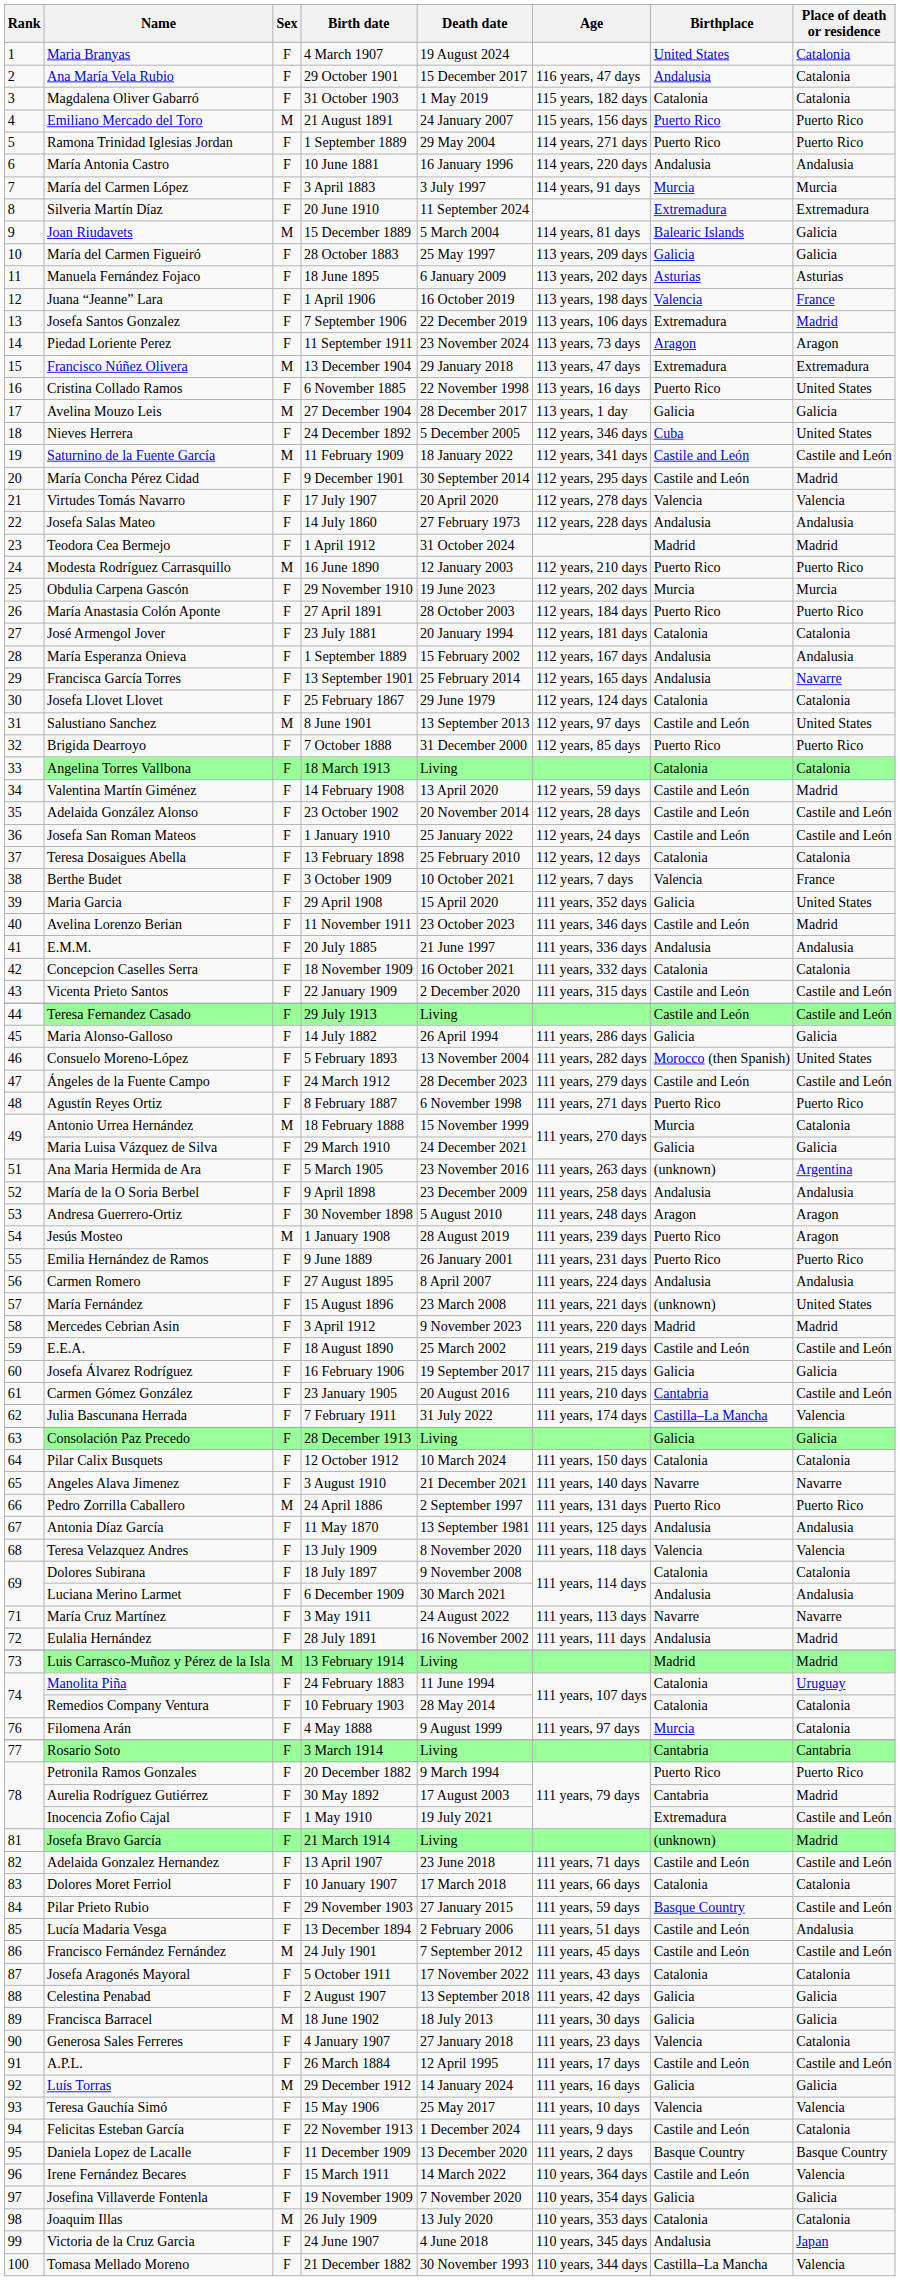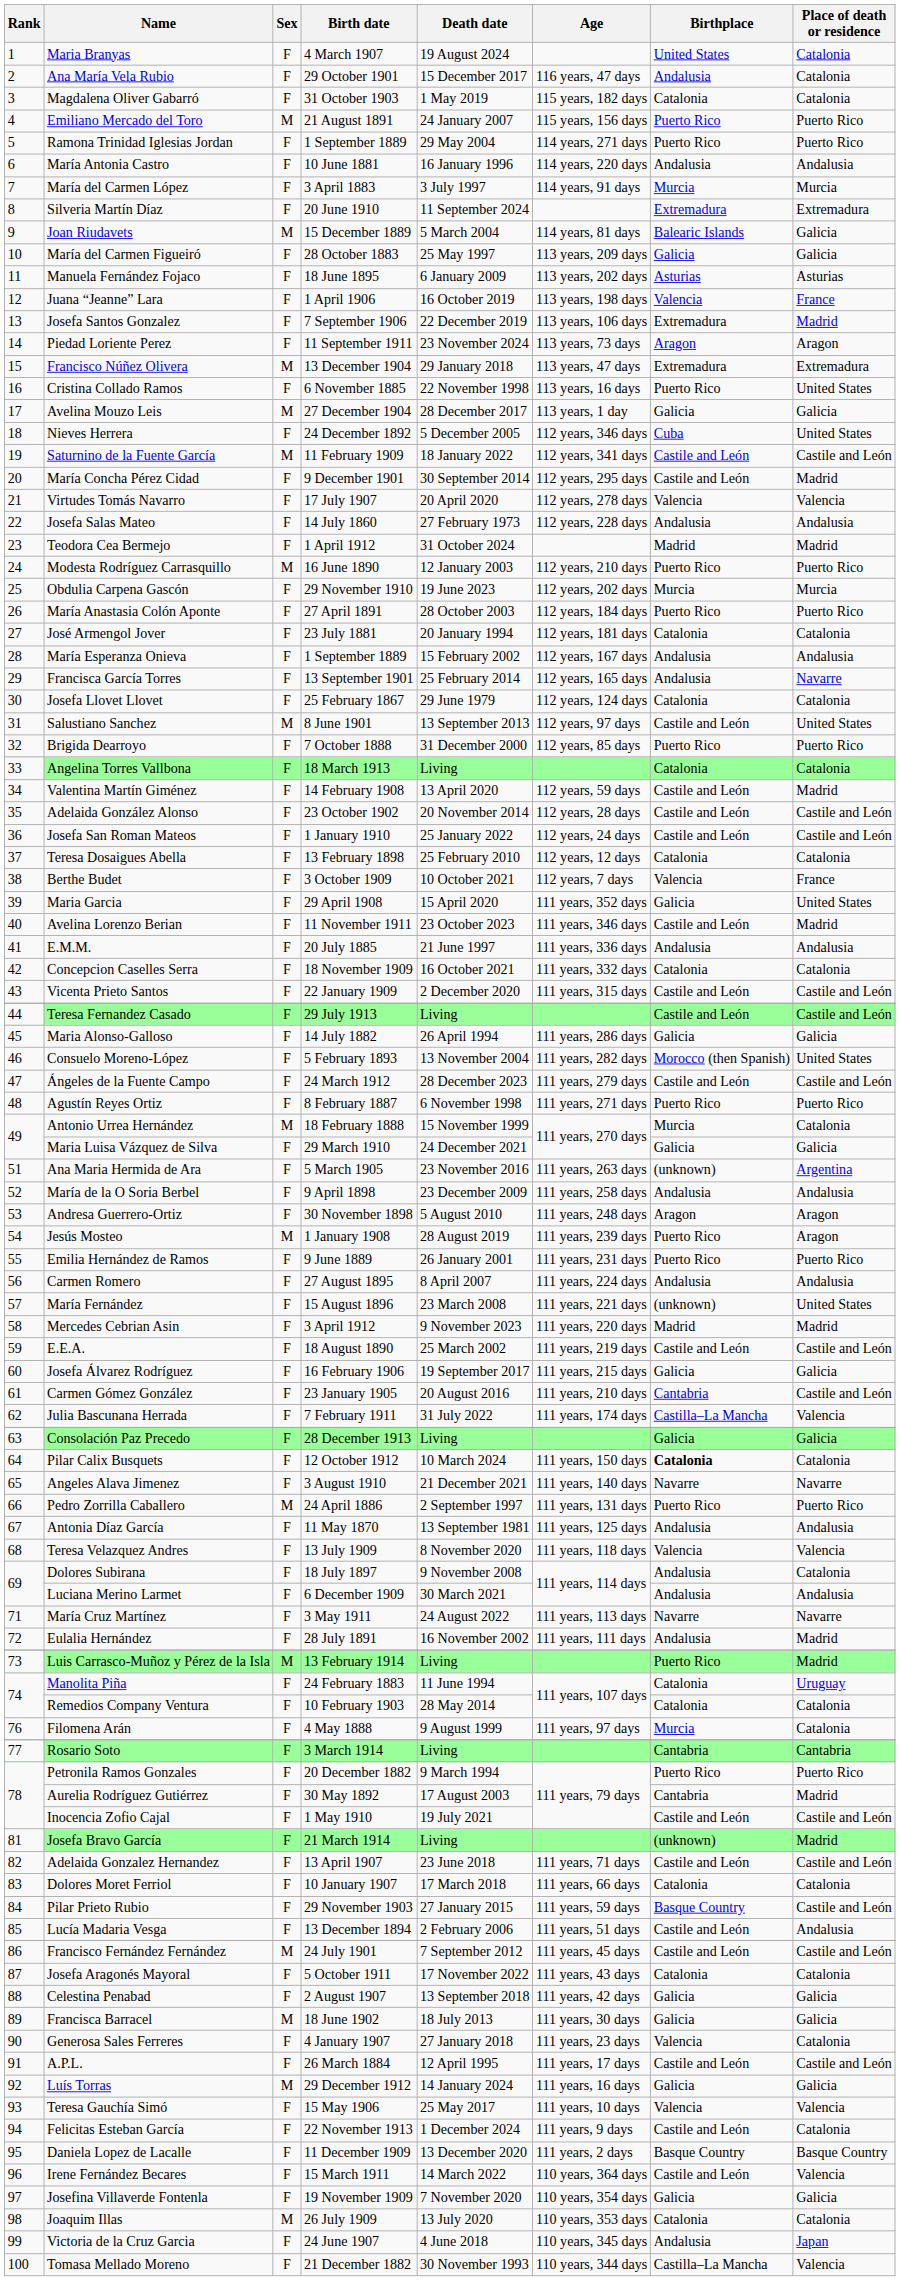Pilar Calix Busquets | Birthplace: normal -> bold
Dolores Subirana | Birthplace: Catalonia -> Andalusia
Luis Carrasco-Muñoz y Pérez de la Isla | Birthplace: Madrid -> Puerto Rico
Inocencia Zofio Cajal | Birthplace: Extremadura -> Castile and León
